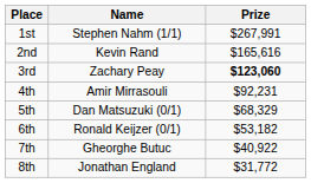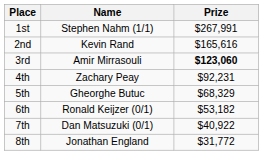3rd | Name: Zachary Peay -> Amir Mirrasouli
4th | Name: Amir Mirrasouli -> Zachary Peay
5th | Name: Dan Matsuzuki (0/1) -> Gheorghe Butuc
7th | Name: Gheorghe Butuc -> Dan Matsuzuki (0/1)
